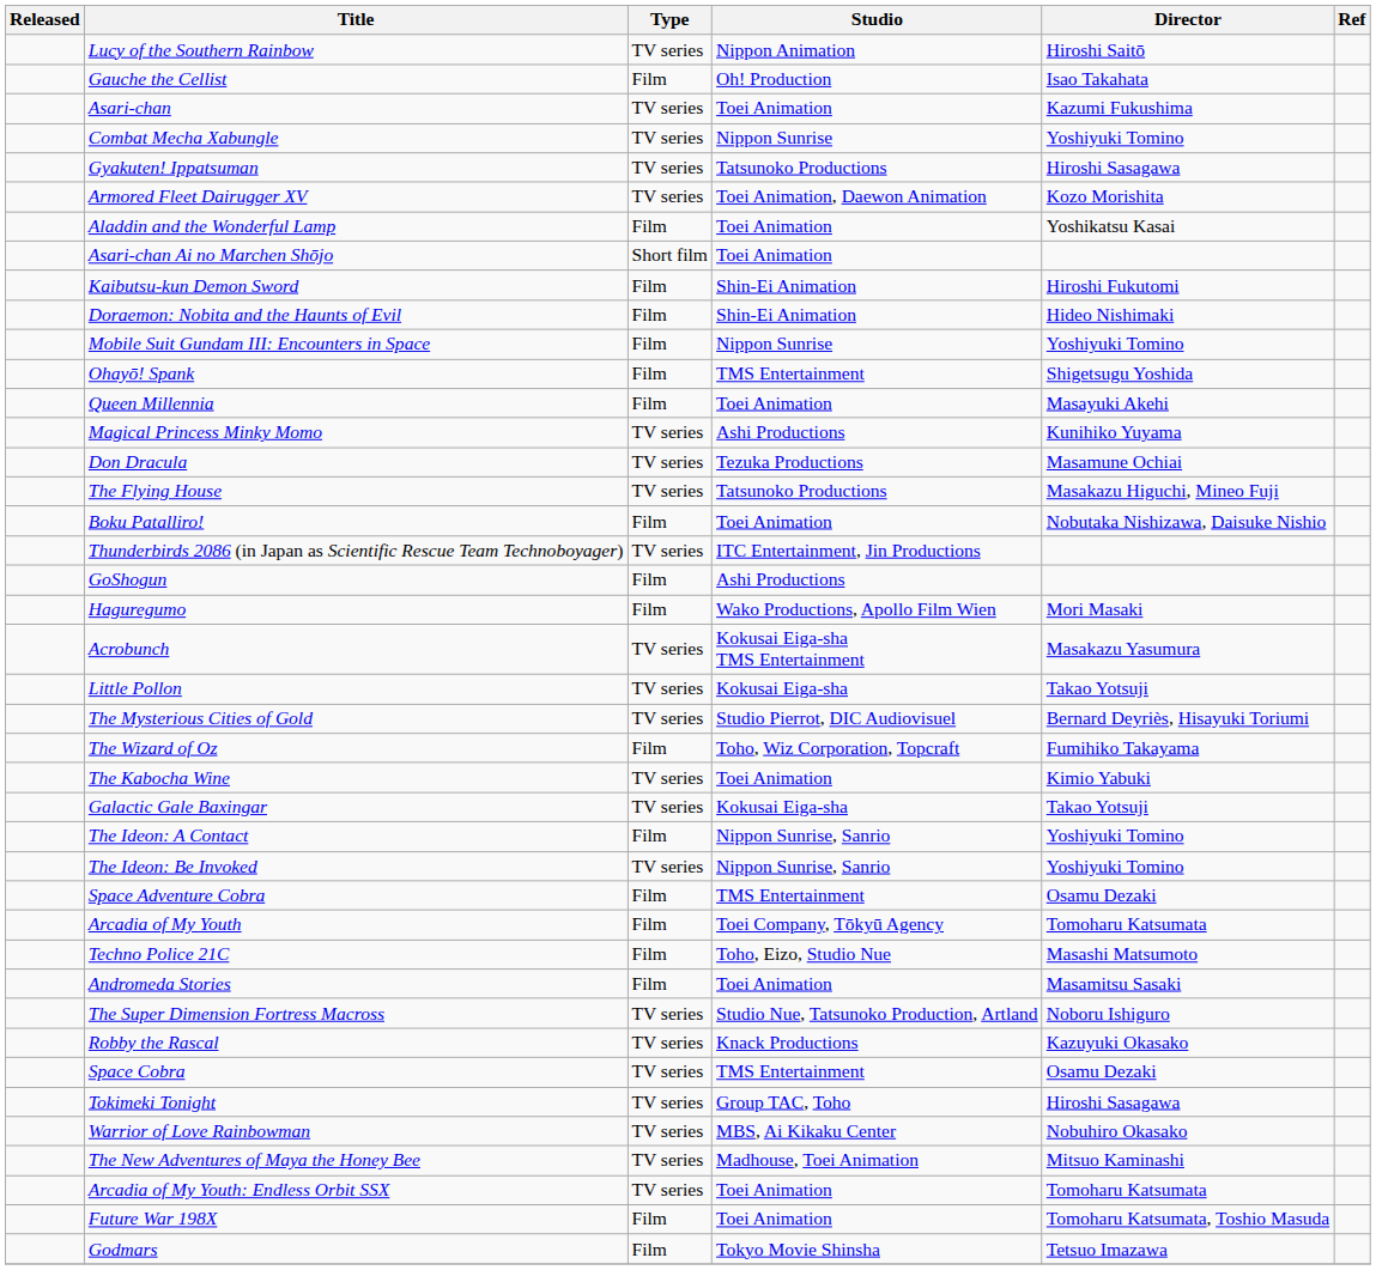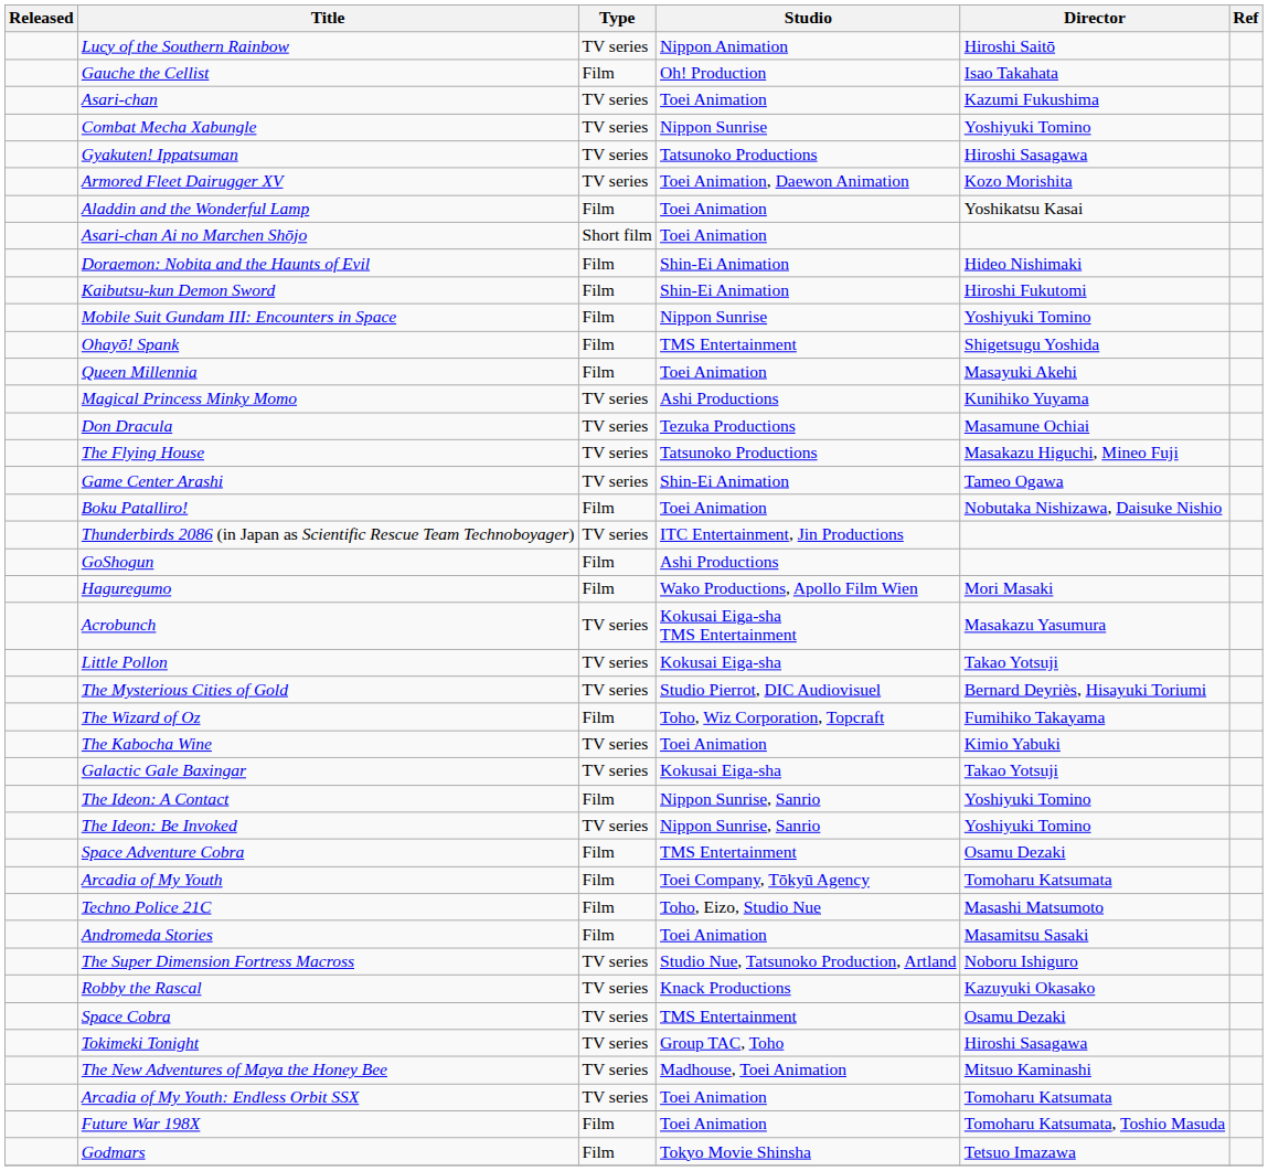rows swapped: Doraemon: Nobita and the Haunts of Evil <-> Kaibutsu-kun Demon Sword
+ row: Game Center Arashi | TV series | Shin-Ei Animation | Tameo Ogawa
- row: Warrior of Love Rainbowman | TV series | MBS, Ai Kikaku Center | Nobuhiro Okasako
